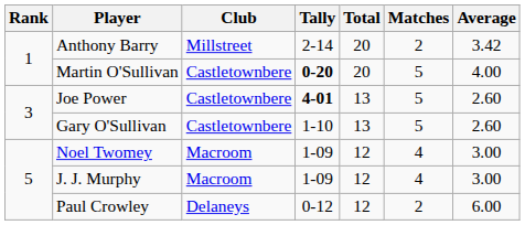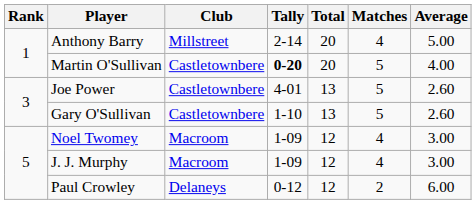Anthony Barry | Matches: 2 -> 4
Anthony Barry | Average: 3.42 -> 5.00
Joe Power | Tally: bold -> normal
